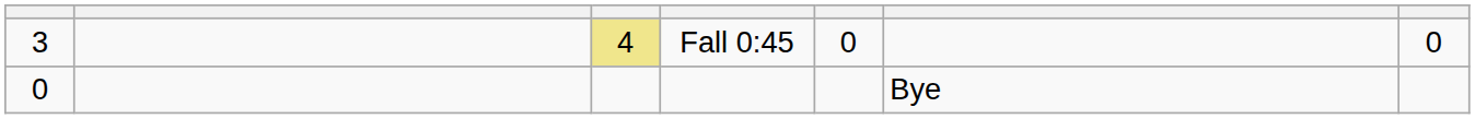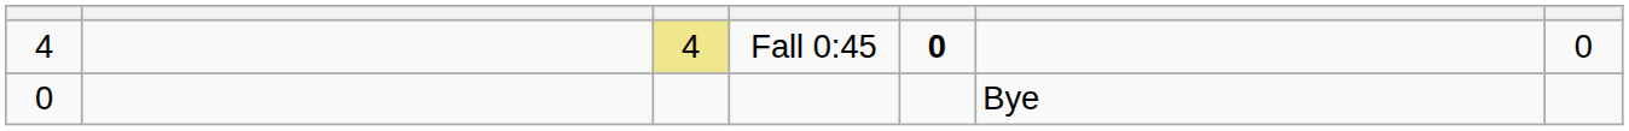Fall 0:45 | column 1: 3 -> 4
Fall 0:45 | column 5: normal -> bold
